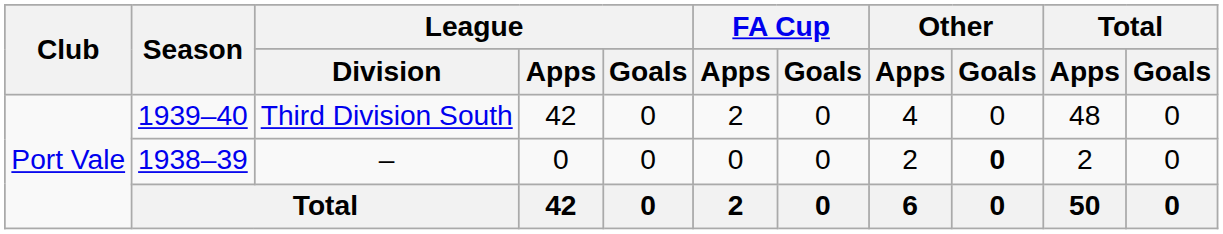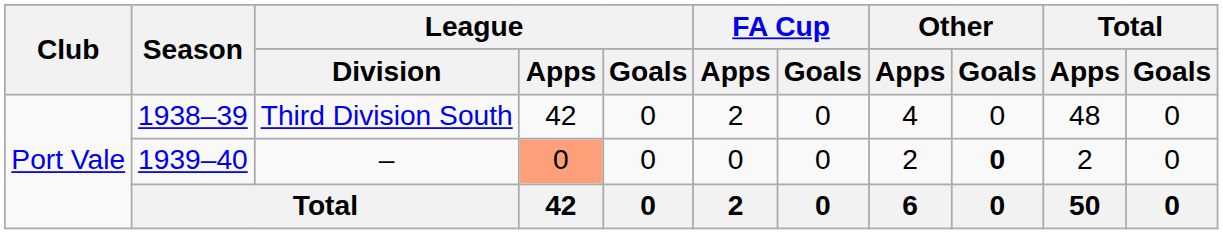Third Division South | Season: 1939–40 -> 1938–39
– | Season: 1938–39 -> 1939–40
– | League / Apps: no background -> lightsalmon background
